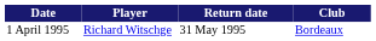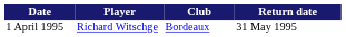columns swapped: Club <-> Return date
